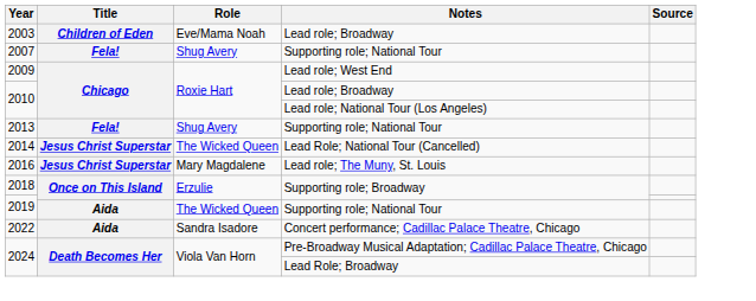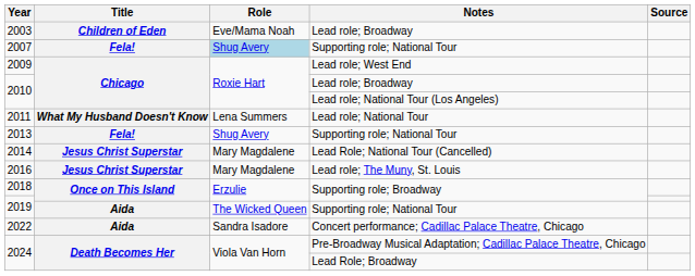2007 | Role: no background -> lightblue background
+ row: 2011 | What My Husband Doesn't Know | Lena Summers | Lead role; National Tour
2014 | Role: The Wicked Queen -> Mary Magdalene
